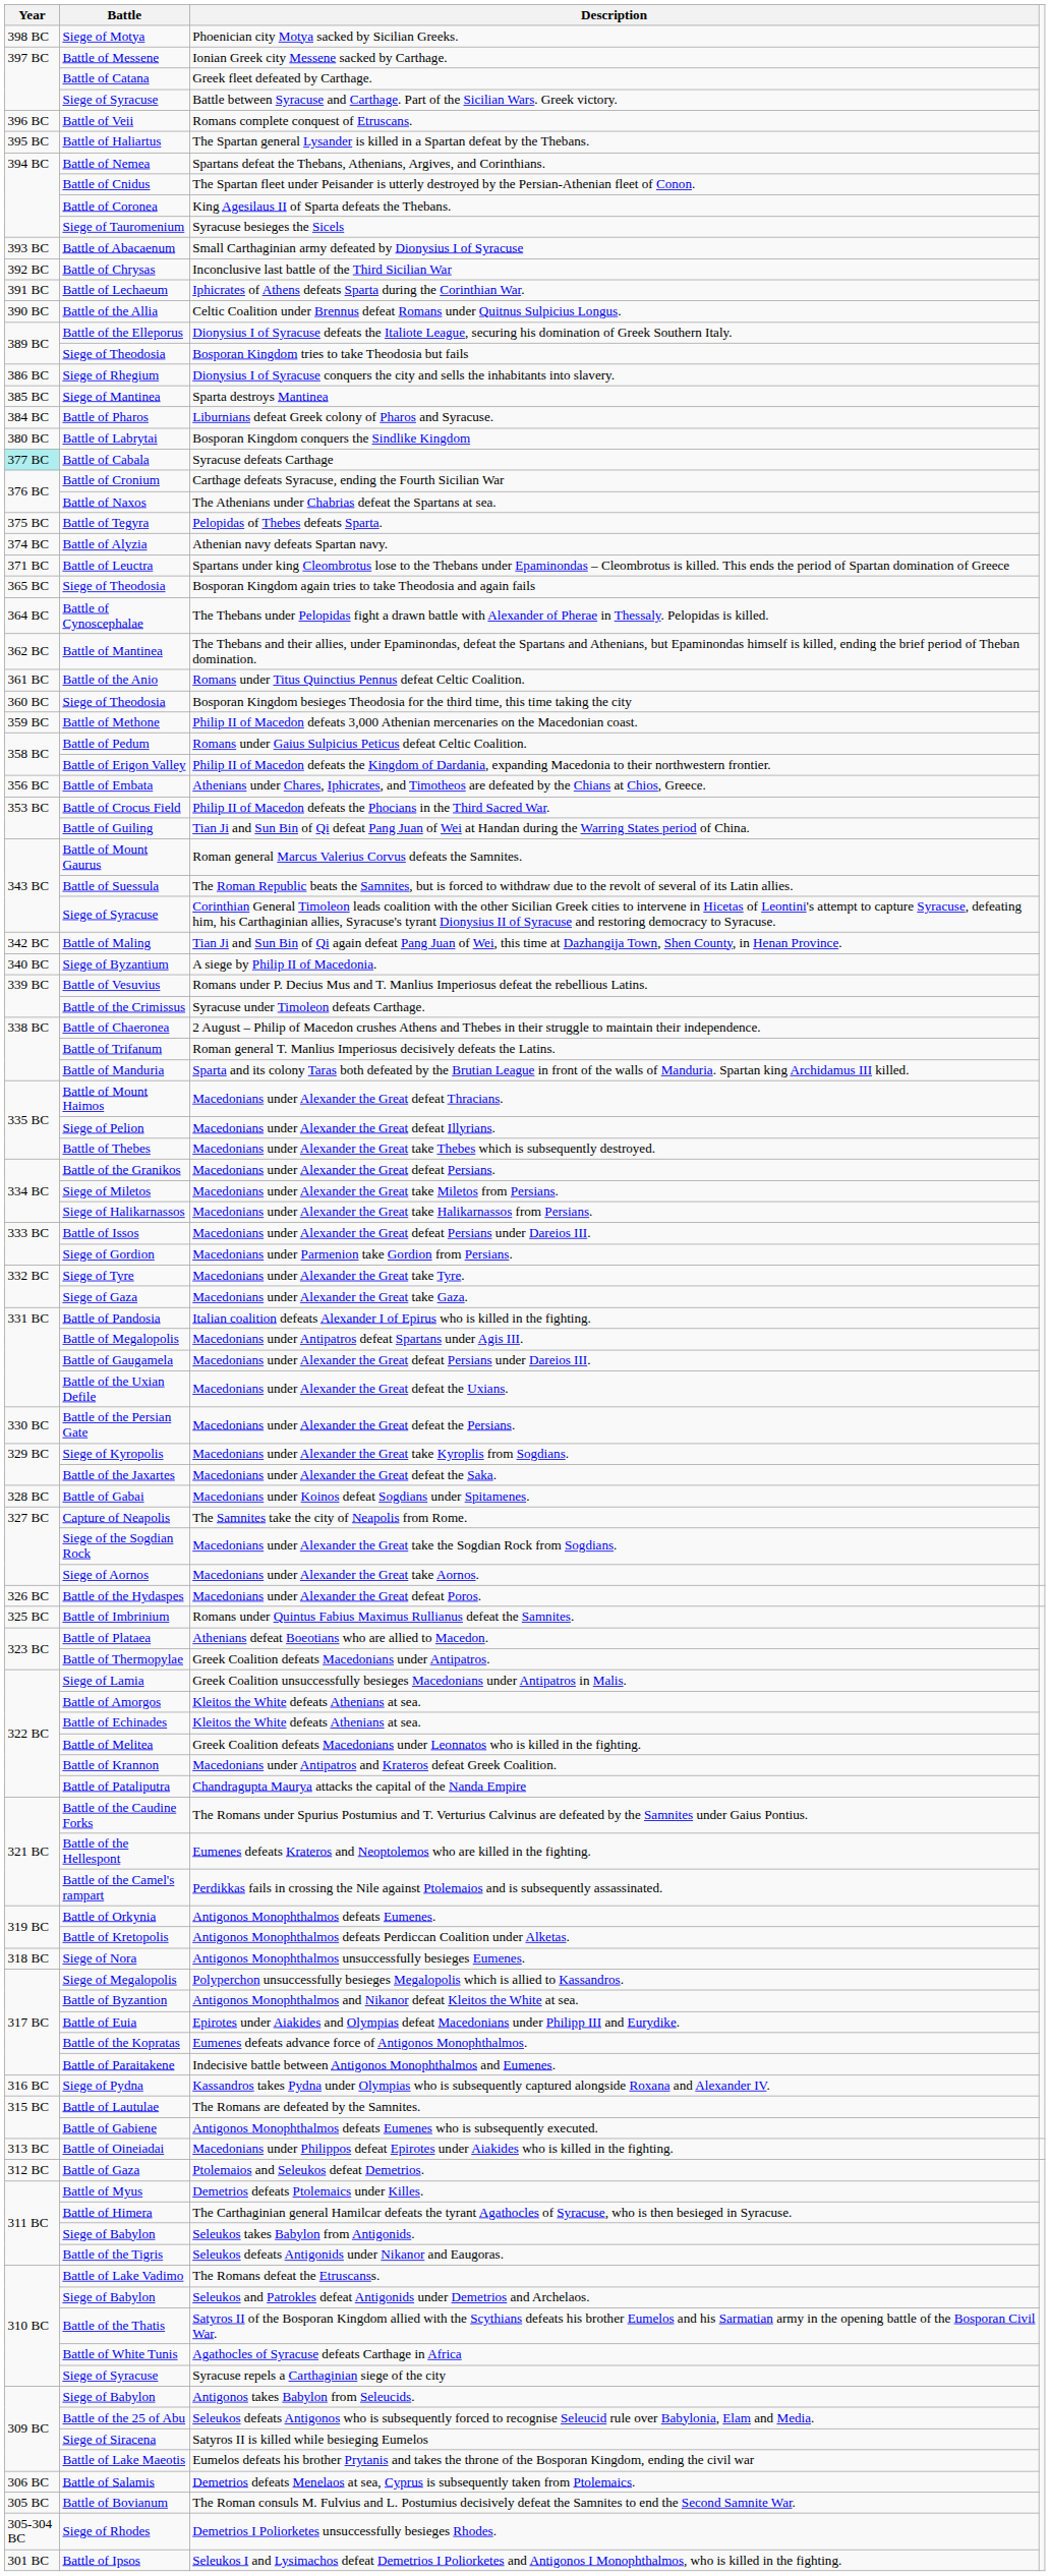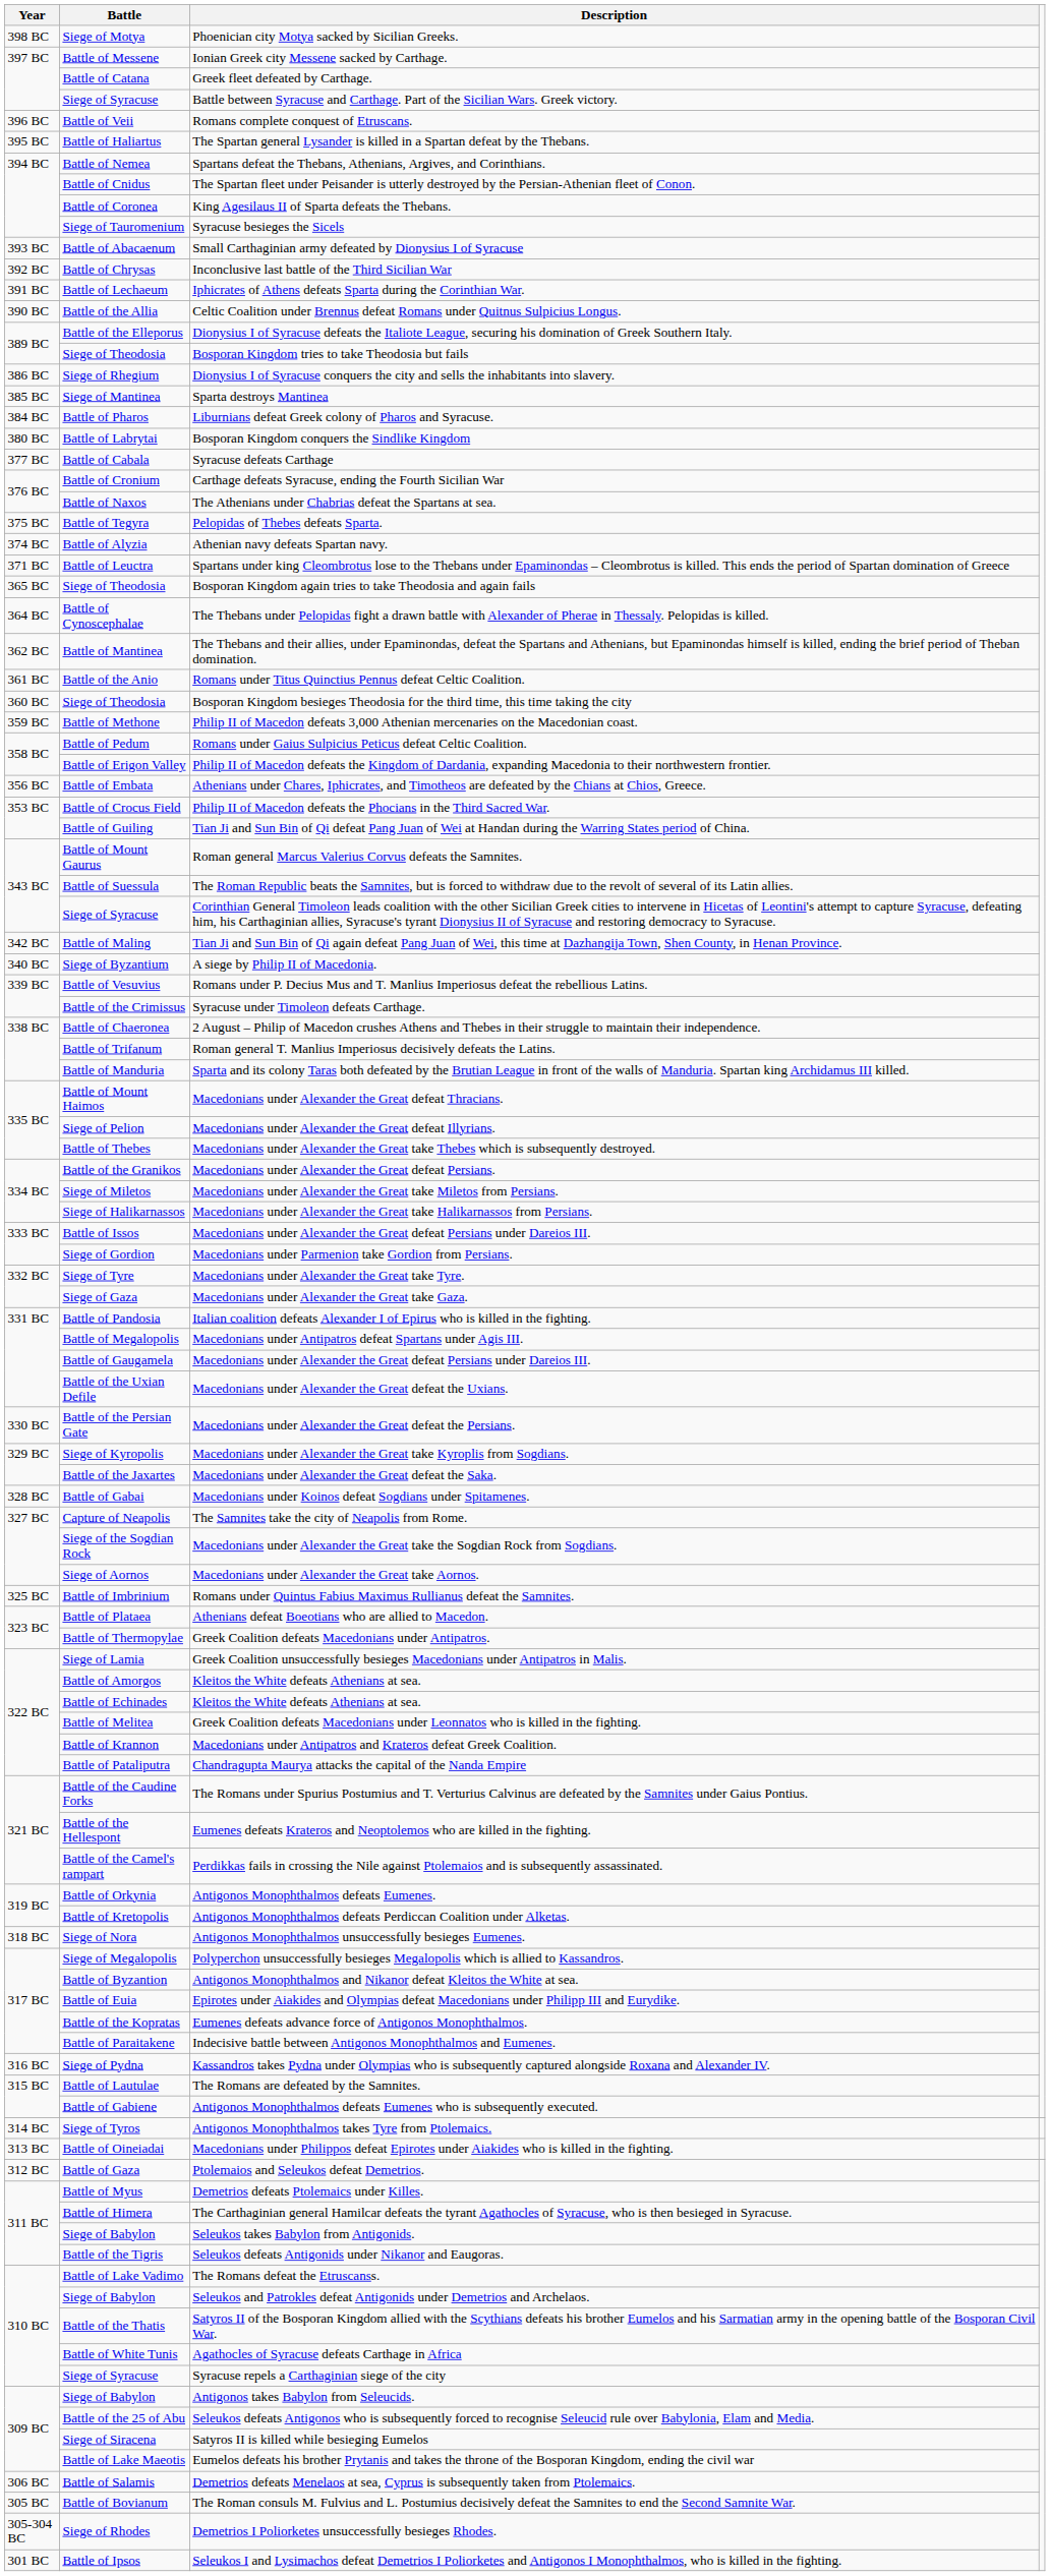Syracuse defeats Carthage | Year: paleturquoise background -> no background
- row: 326 BC | Battle of the Hydaspes | Macedonians under Alexander the Great defeat Poros.
+ row: 314 BC | Siege of Tyros | Antigonos Monophthalmos takes Tyre from Ptolemaics.
